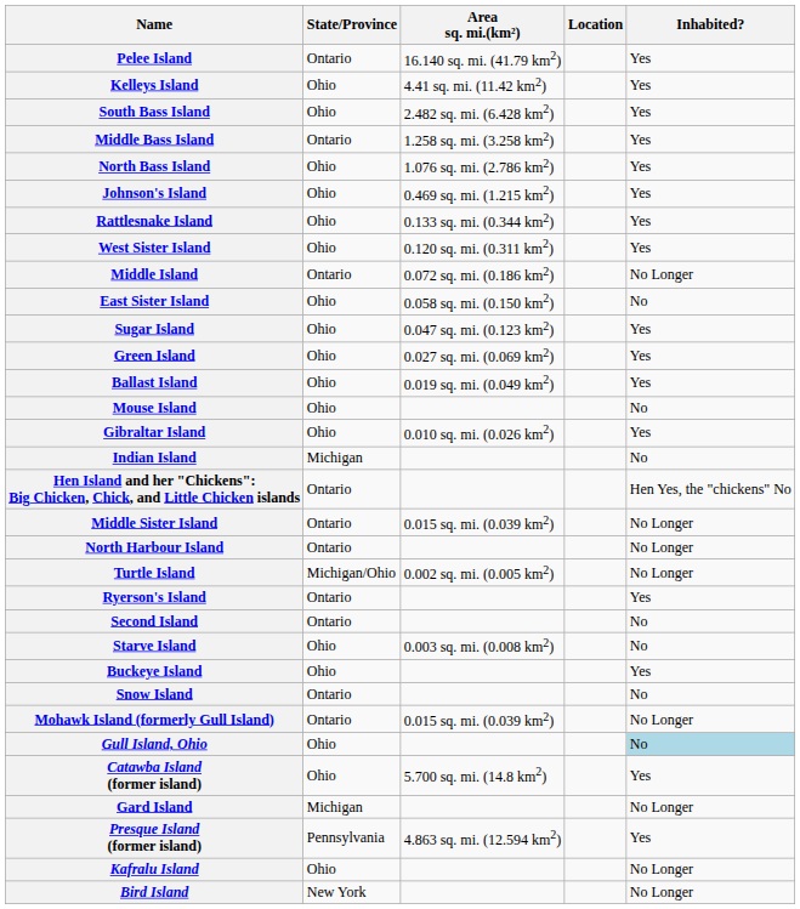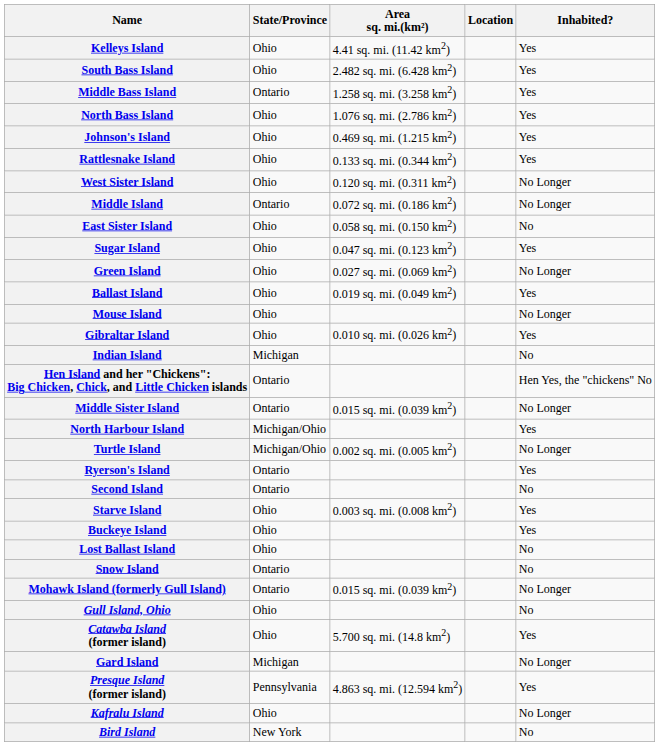- row: Pelee Island | Ontario | 16.140 sq. mi. (41.79 km2) | Yes
West Sister Island | Inhabited?: Yes -> No Longer
Green Island | Inhabited?: Yes -> No Longer
Mouse Island | Inhabited?: No -> No Longer
North Harbour Island | State/Province: Ontario -> Michigan/Ohio
North Harbour Island | Inhabited?: No Longer -> Yes
Starve Island | Inhabited?: No -> Yes
+ row: Lost Ballast Island | Ohio | No
Gull Island, Ohio | Inhabited?: lightblue background -> no background
Bird Island | Inhabited?: No Longer -> No
